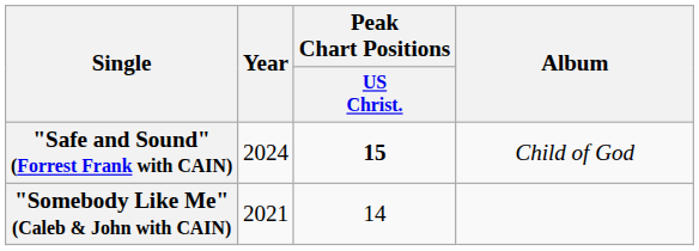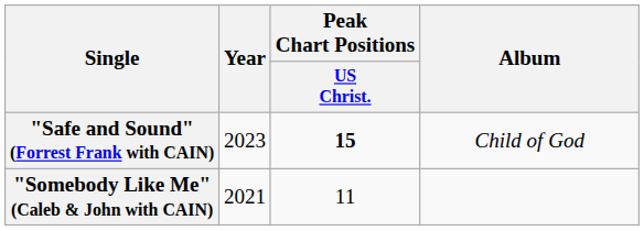"Safe and Sound" (Forrest Frank with CAIN) | Year: 2024 -> 2023
"Somebody Like Me" (Caleb & John with CAIN) | Peak Chart Positions / US Christ.: 14 -> 11
